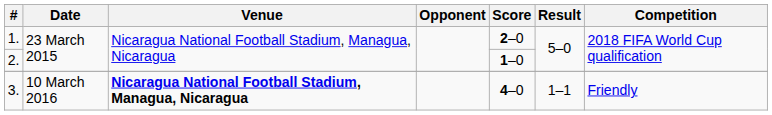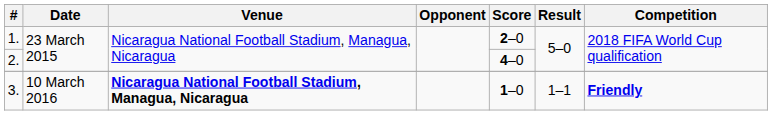2. | Score: 1–0 -> 4–0
3. | Score: 4–0 -> 1–0
3. | Competition: normal -> bold
